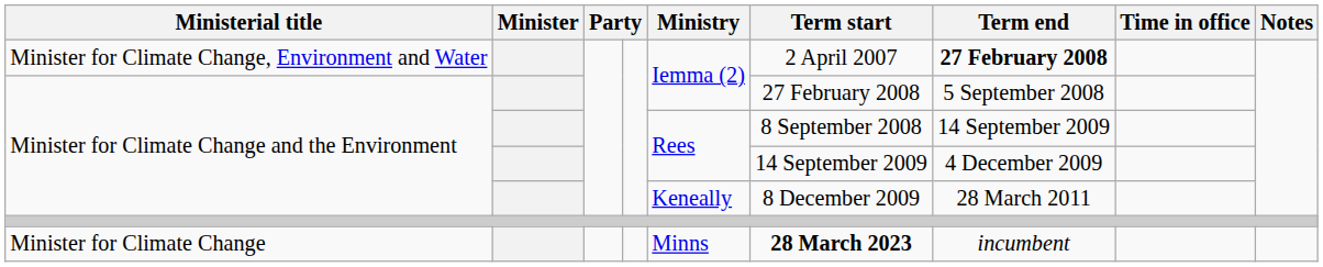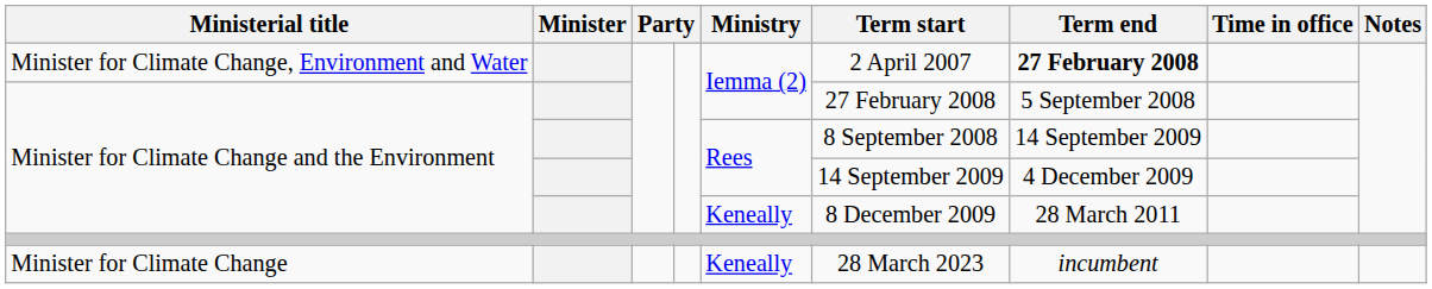Minister for Climate Change | Ministry: Minns -> Keneally
Minister for Climate Change | Term start: bold -> normal
